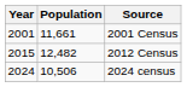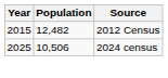- row: 2001 | 11,661 | 2001 Census
2024 census | Year: 2024 -> 2025
